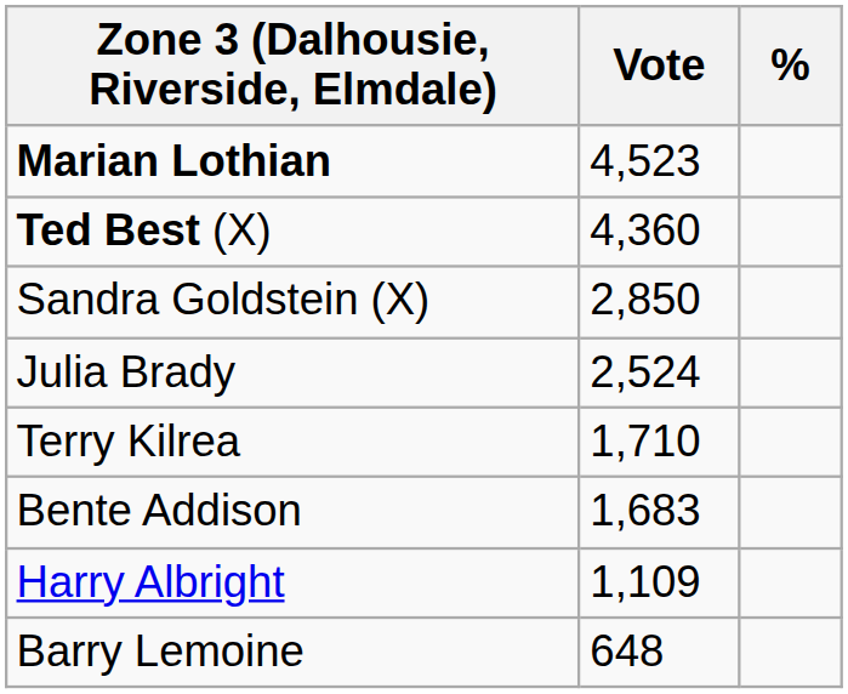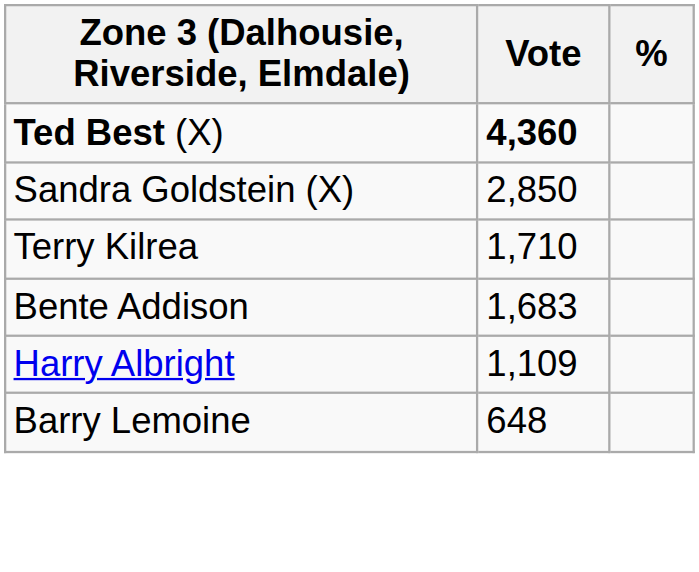- row: Marian Lothian | 4,523
Ted Best (X) | Vote: normal -> bold
- row: Julia Brady | 2,524
